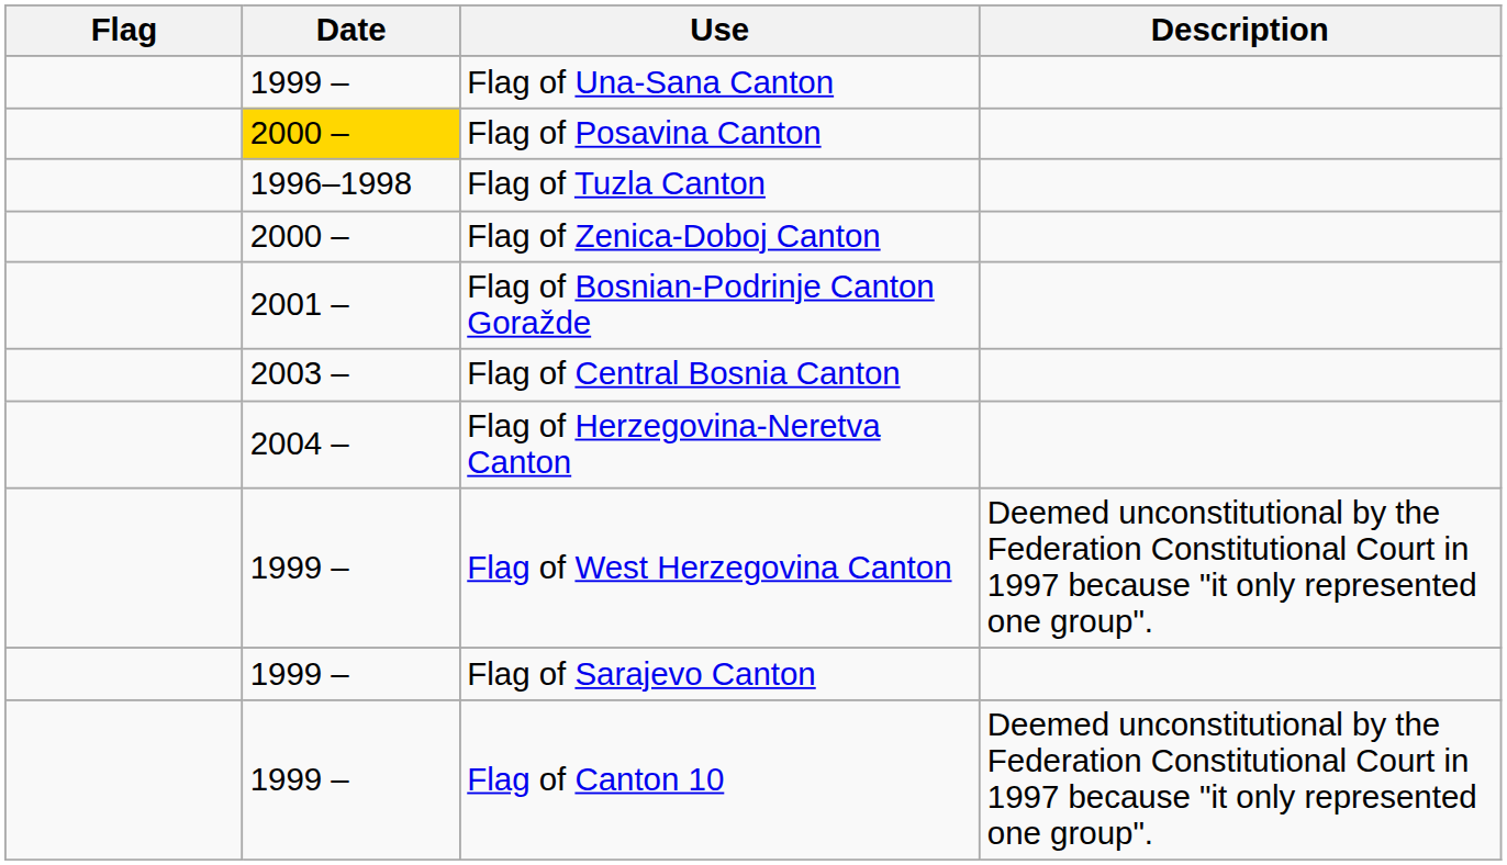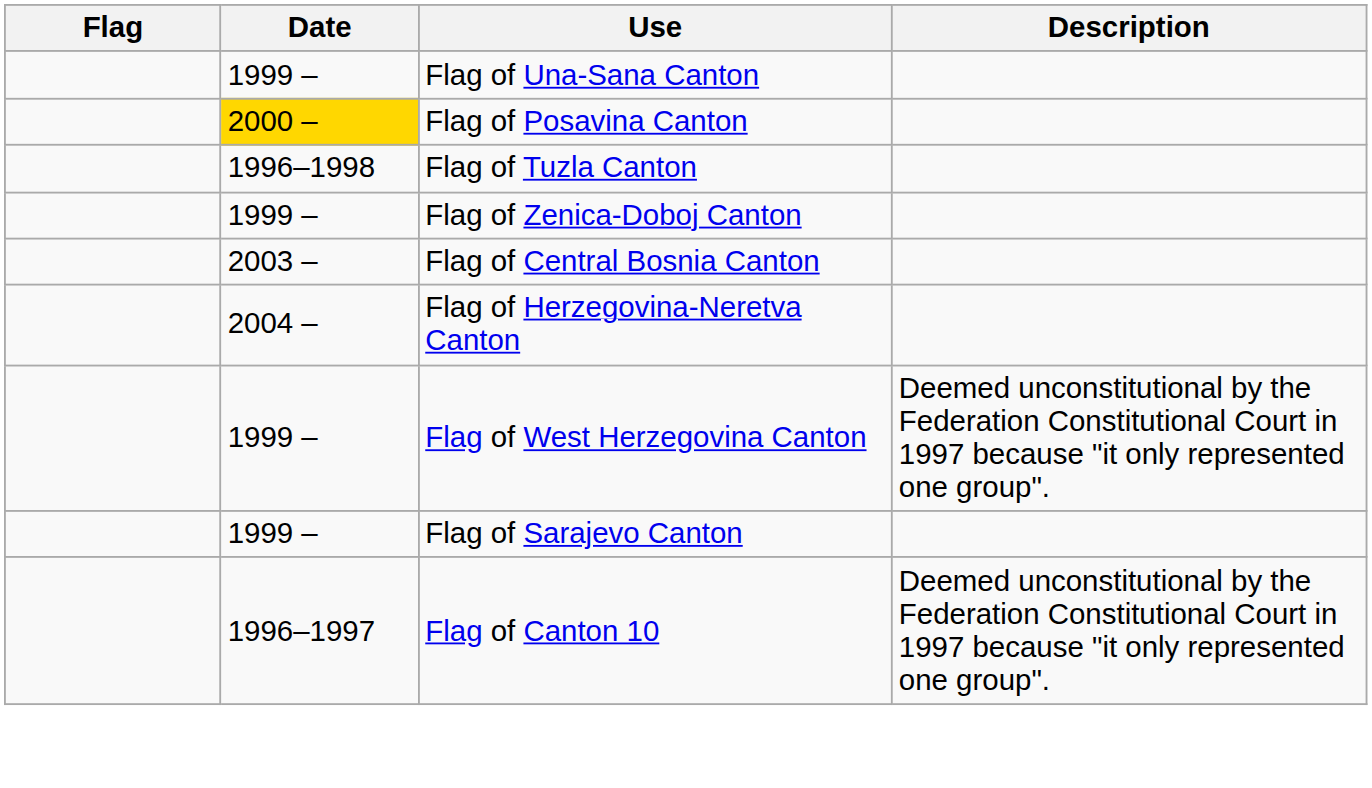Flag of Zenica-Doboj Canton | Date: 2000 – -> 1999 –
- row: 2001 – | Flag of Bosnian-Podrinje Canton Goražde
Flag of Canton 10 | Date: 1999 – -> 1996–1997
